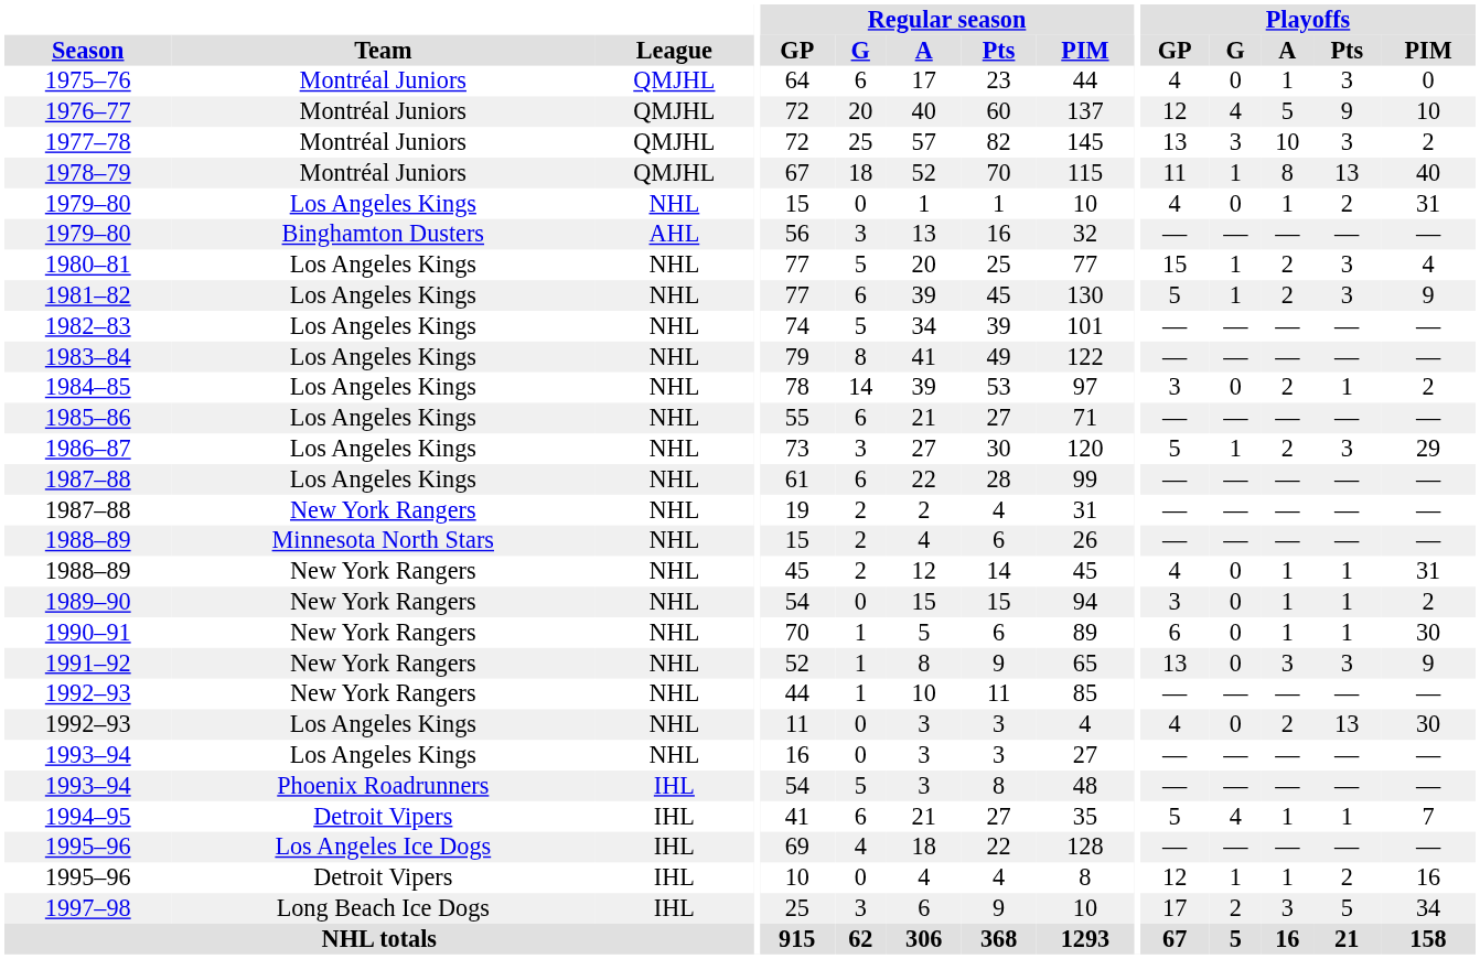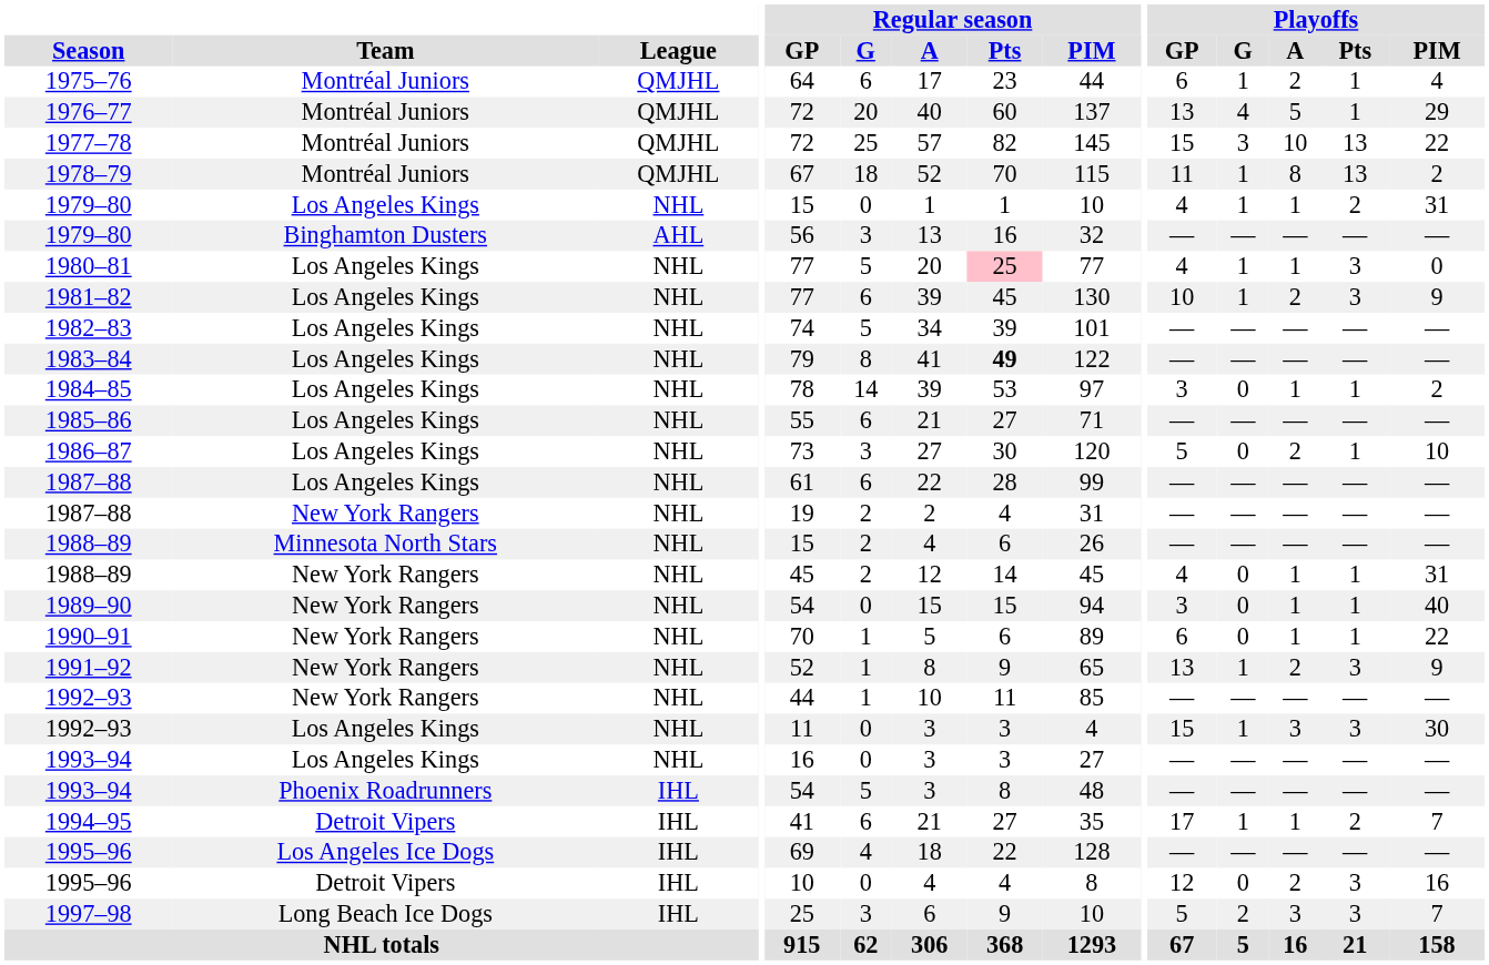1975–76 | Playoffs / GP: 4 -> 6
1975–76 | Playoffs / G: 0 -> 1
1975–76 | Playoffs / A: 1 -> 2
1975–76 | Playoffs / Pts: 3 -> 1
1975–76 | Playoffs / PIM: 0 -> 4
1976–77 | Playoffs / GP: 12 -> 13
1976–77 | Playoffs / Pts: 9 -> 1
1976–77 | Playoffs / PIM: 10 -> 29
1977–78 | Playoffs / GP: 13 -> 15
1977–78 | Playoffs / Pts: 3 -> 13
1977–78 | Playoffs / PIM: 2 -> 22
1978–79 | Playoffs / PIM: 40 -> 2
1979–80 / Los Angeles Kings | Playoffs / G: 0 -> 1
1980–81 | Regular season / Pts: no background -> pink background
1980–81 | Playoffs / GP: 15 -> 4
1980–81 | Playoffs / A: 2 -> 1
1980–81 | Playoffs / PIM: 4 -> 0
1981–82 | Playoffs / GP: 5 -> 10
1983–84 | Regular season / Pts: normal -> bold
1984–85 | Playoffs / A: 2 -> 1
1986–87 | Playoffs / G: 1 -> 0
1986–87 | Playoffs / Pts: 3 -> 1
1986–87 | Playoffs / PIM: 29 -> 10
1989–90 | Playoffs / PIM: 2 -> 40
1990–91 | Playoffs / PIM: 30 -> 22
1991–92 | Playoffs / G: 0 -> 1
1991–92 | Playoffs / A: 3 -> 2
1992–93 / Los Angeles Kings | Playoffs / GP: 4 -> 15
1992–93 / Los Angeles Kings | Playoffs / G: 0 -> 1
1992–93 / Los Angeles Kings | Playoffs / A: 2 -> 3
1992–93 / Los Angeles Kings | Playoffs / Pts: 13 -> 3
1994–95 | Playoffs / GP: 5 -> 17
1994–95 | Playoffs / G: 4 -> 1
1994–95 | Playoffs / Pts: 1 -> 2
1995–96 / Detroit Vipers | Playoffs / G: 1 -> 0
1995–96 / Detroit Vipers | Playoffs / A: 1 -> 2
1995–96 / Detroit Vipers | Playoffs / Pts: 2 -> 3
1997–98 | Playoffs / GP: 17 -> 5
1997–98 | Playoffs / Pts: 5 -> 3
1997–98 | Playoffs / PIM: 34 -> 7
